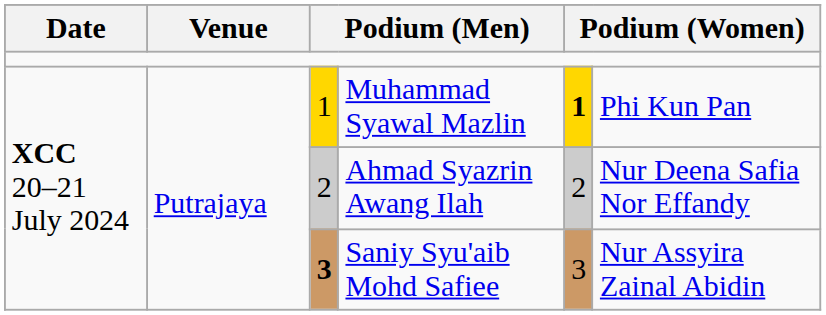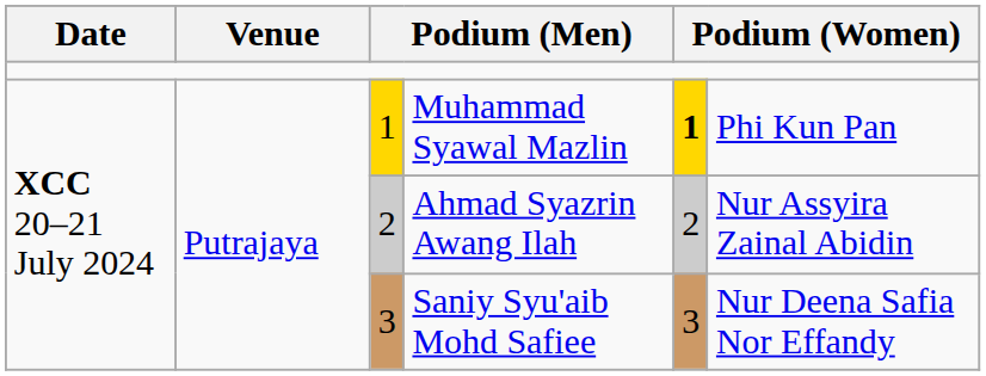Ahmad Syazrin Awang Ilah | column 6: Nur Deena Safia Nor Effandy -> Nur Assyira Zainal Abidin
Saniy Syu'aib Mohd Safiee | column 3: bold -> normal
Saniy Syu'aib Mohd Safiee | column 6: Nur Assyira Zainal Abidin -> Nur Deena Safia Nor Effandy
